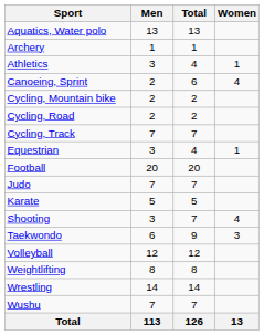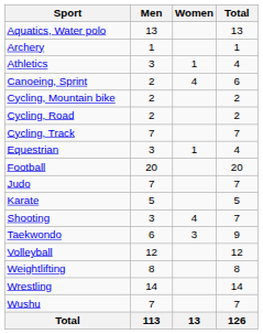columns swapped: Women <-> Total
